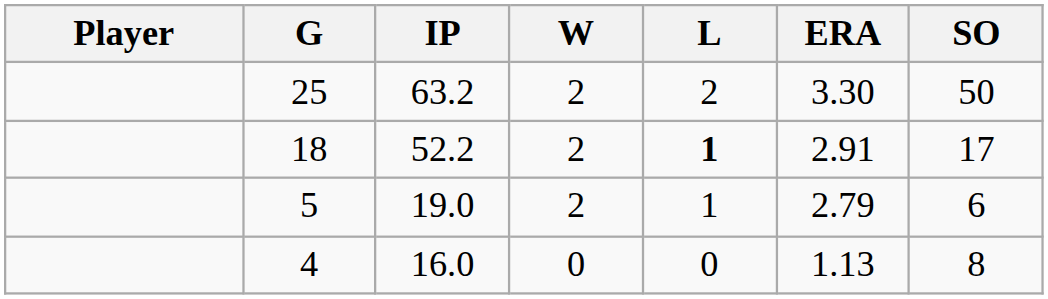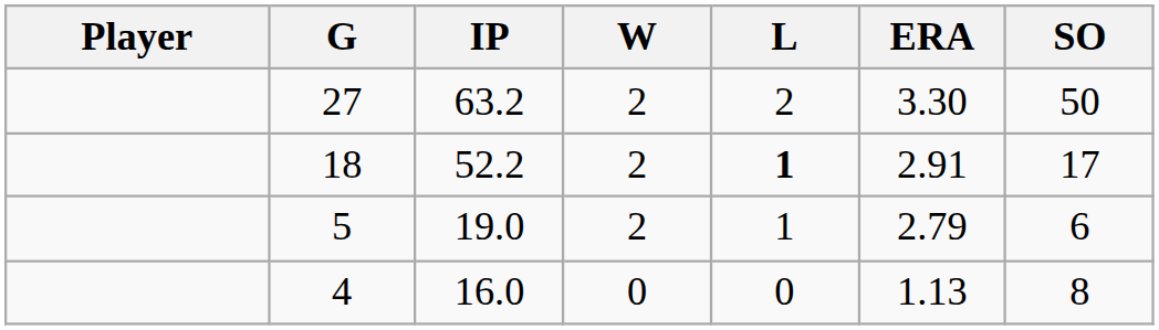63.2 | G: 25 -> 27
